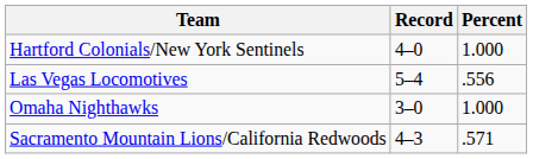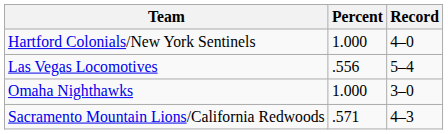columns swapped: Record <-> Percent
